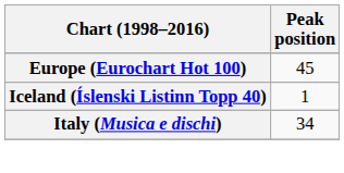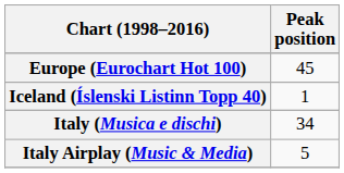+ row: Italy Airplay (Music & Media) | 5
